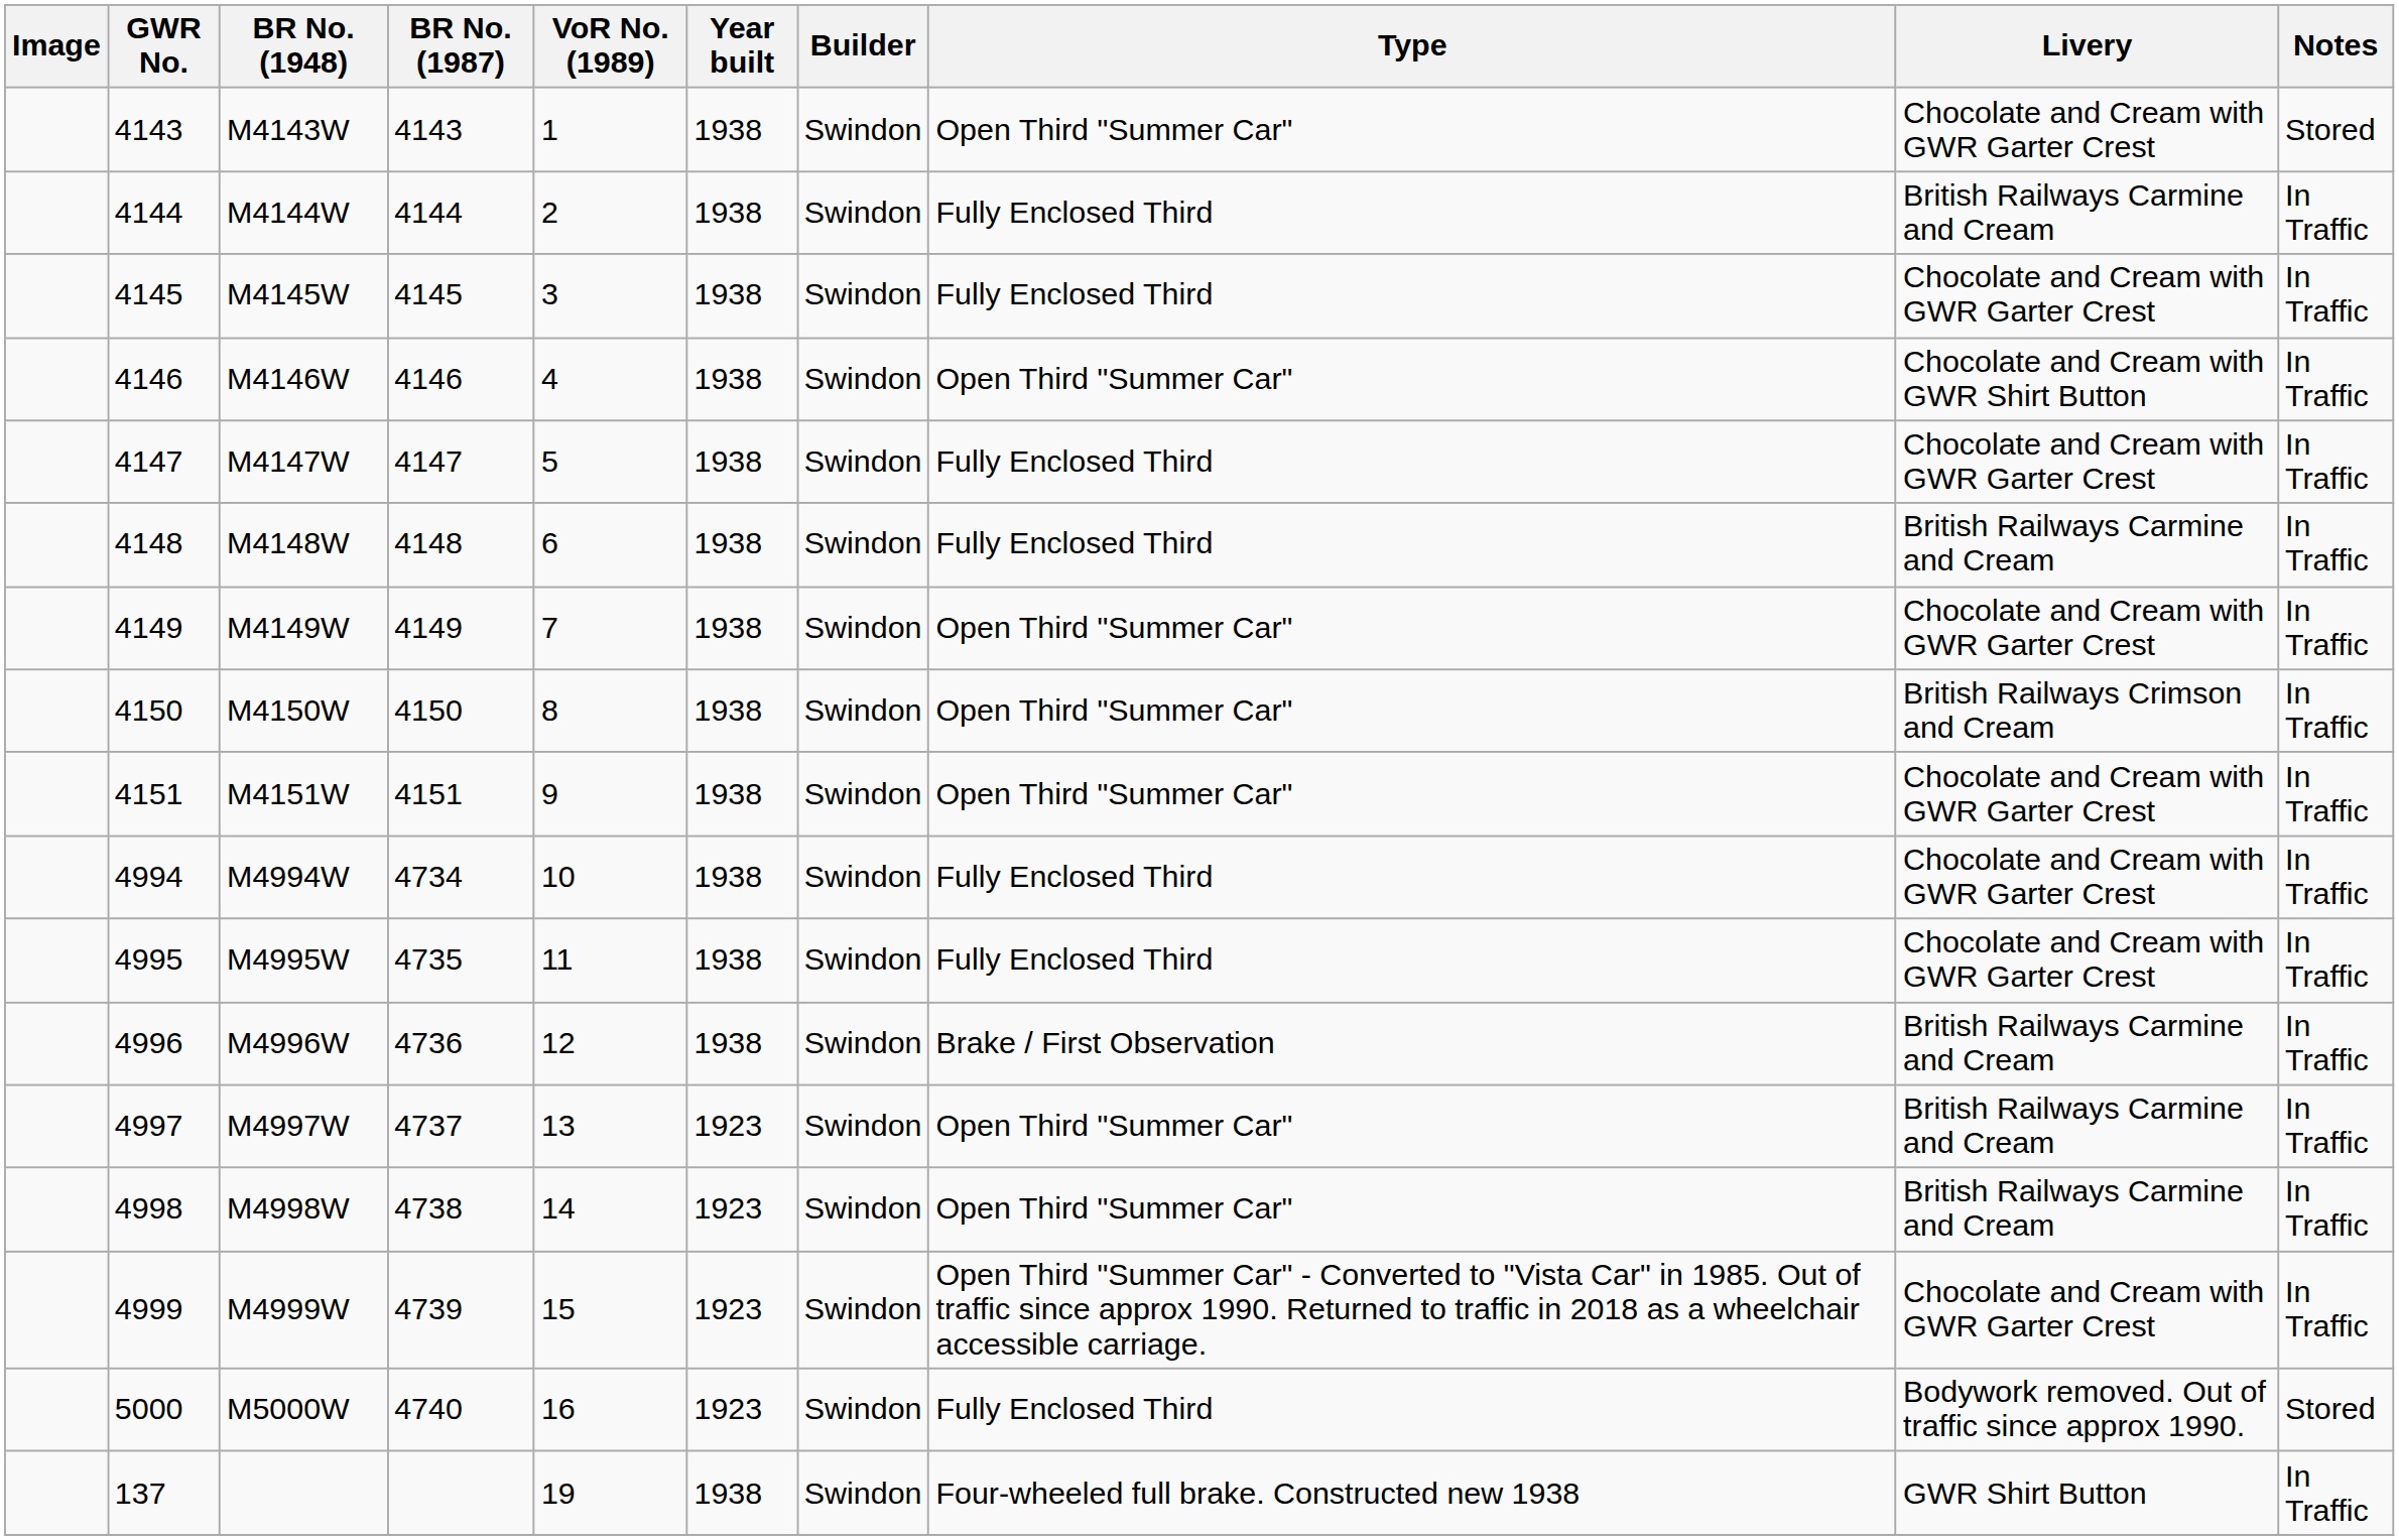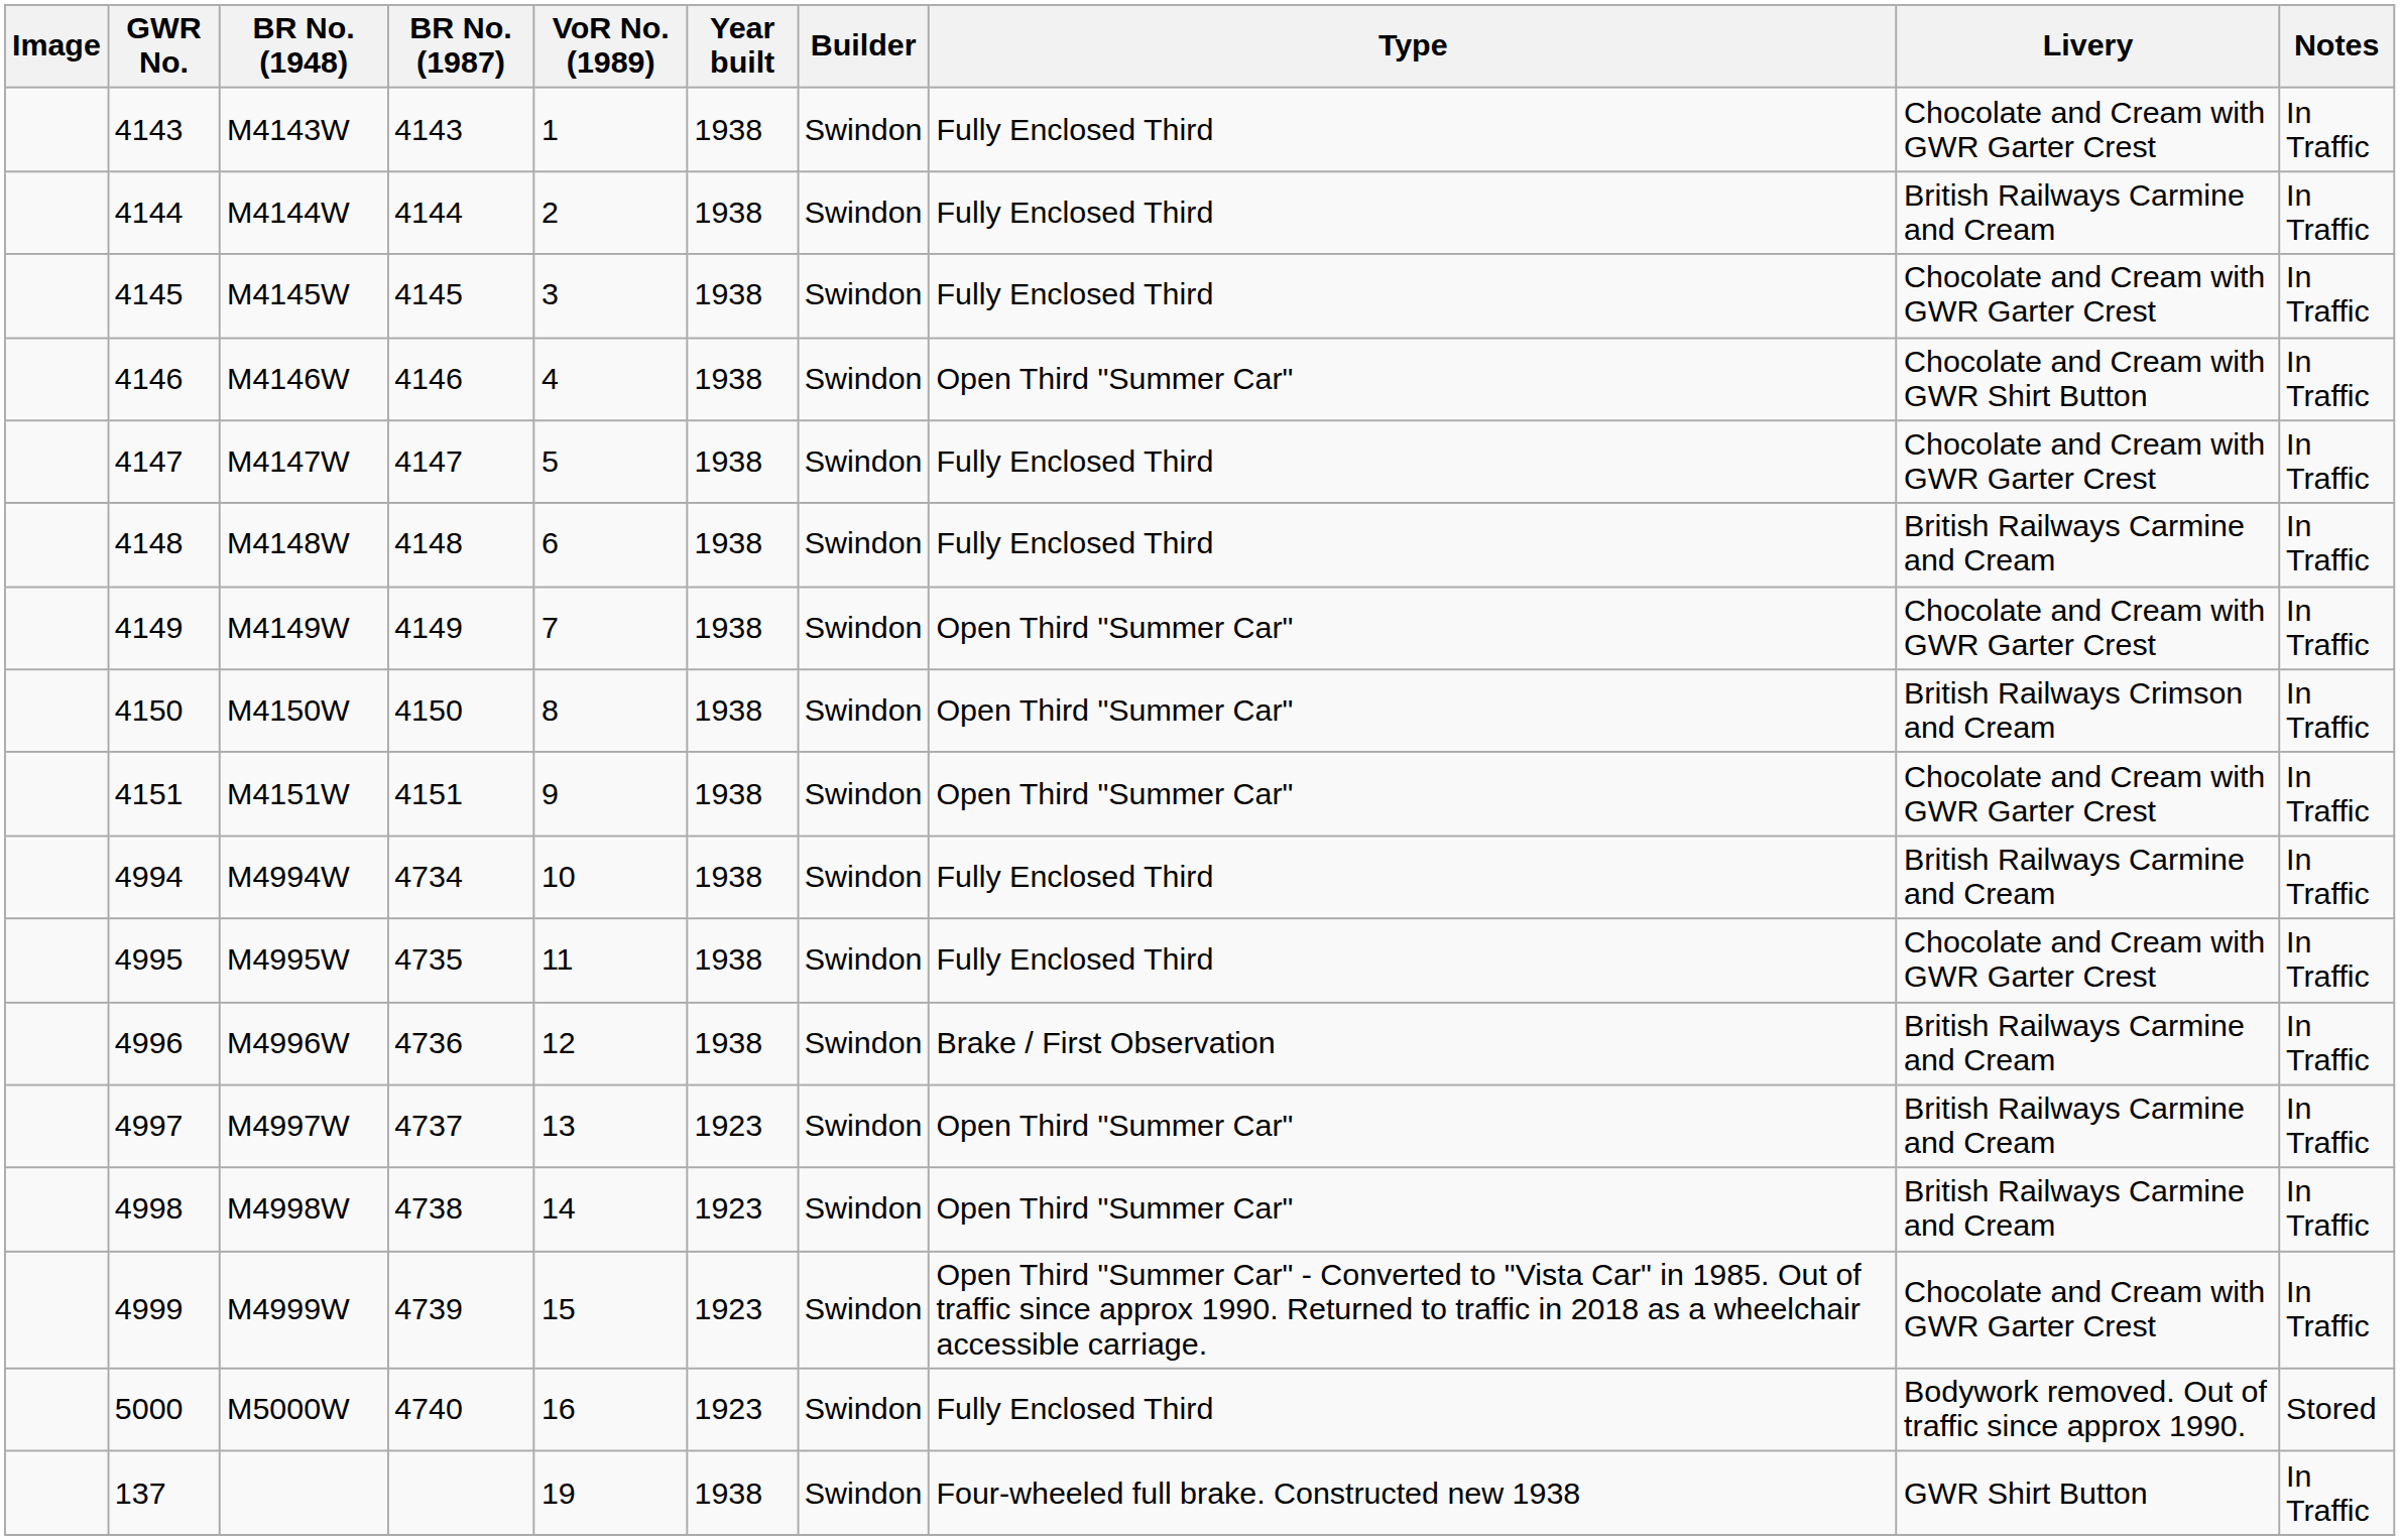M4143W | Type: Open Third "Summer Car" -> Fully Enclosed Third
M4143W | Notes: Stored -> In Traffic
M4994W | Livery: Chocolate and Cream with GWR Garter Crest -> British Railways Carmine and Cream
